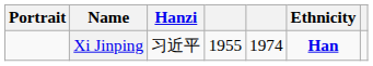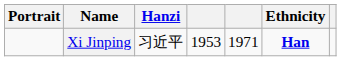Xi Jinping | column 4: 1955 -> 1953
Xi Jinping | column 5: 1974 -> 1971
